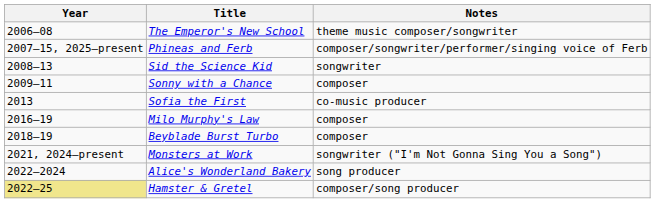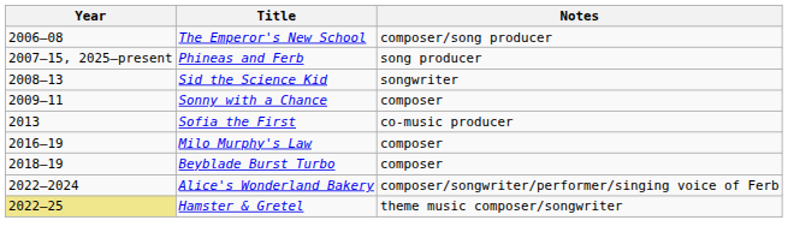The Emperor's New School | Notes: theme music composer/songwriter -> composer/song producer
Phineas and Ferb | Notes: composer/songwriter/performer/singing voice of Ferb -> song producer
- row: 2021, 2024–present | Monsters at Work | songwriter ("I'm Not Gonna Sing You a Song")
Alice's Wonderland Bakery | Notes: song producer -> composer/songwriter/performer/singing voice of Ferb
Hamster & Gretel | Notes: composer/song producer -> theme music composer/songwriter
